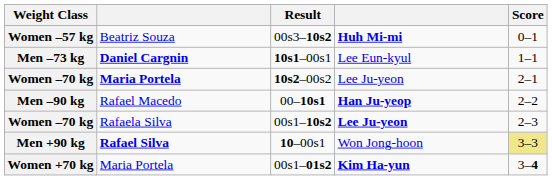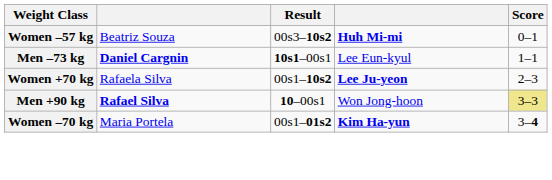- row: Women –70 kg | Maria Portela | 10s2–00s2 | Lee Ju-yeon | 2–1
- row: Men –90 kg | Rafael Macedo | 00–10s1 | Han Ju-yeop | 2–2
00s1–10s2 | Weight Class: Women –70 kg -> Women +70 kg
00s1–01s2 | Weight Class: Women +70 kg -> Women –70 kg
